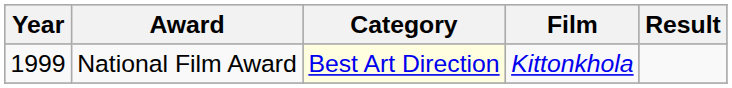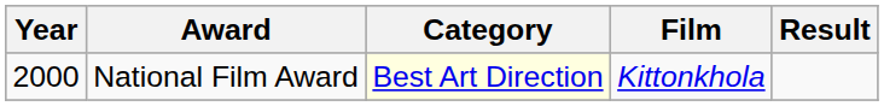National Film Award | Year: 1999 -> 2000
